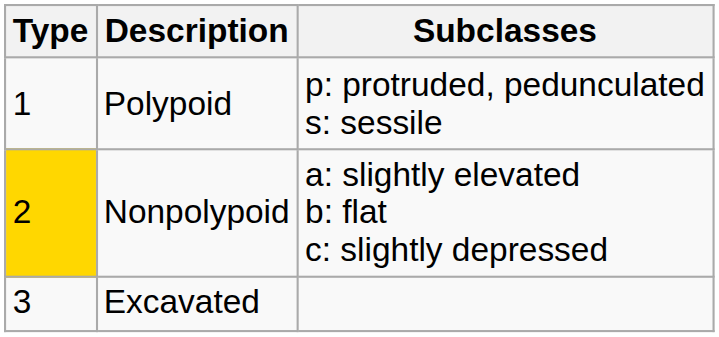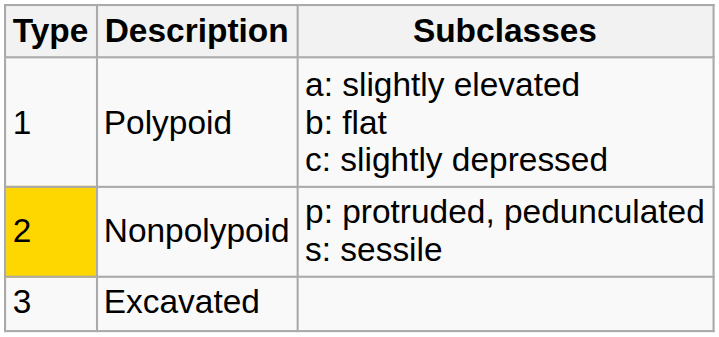Polypoid | Subclasses: p: protruded, pedunculated s: sessile -> a: slightly elevated b: flat c: slightly depressed
Nonpolypoid | Subclasses: a: slightly elevated b: flat c: slightly depressed -> p: protruded, pedunculated s: sessile
